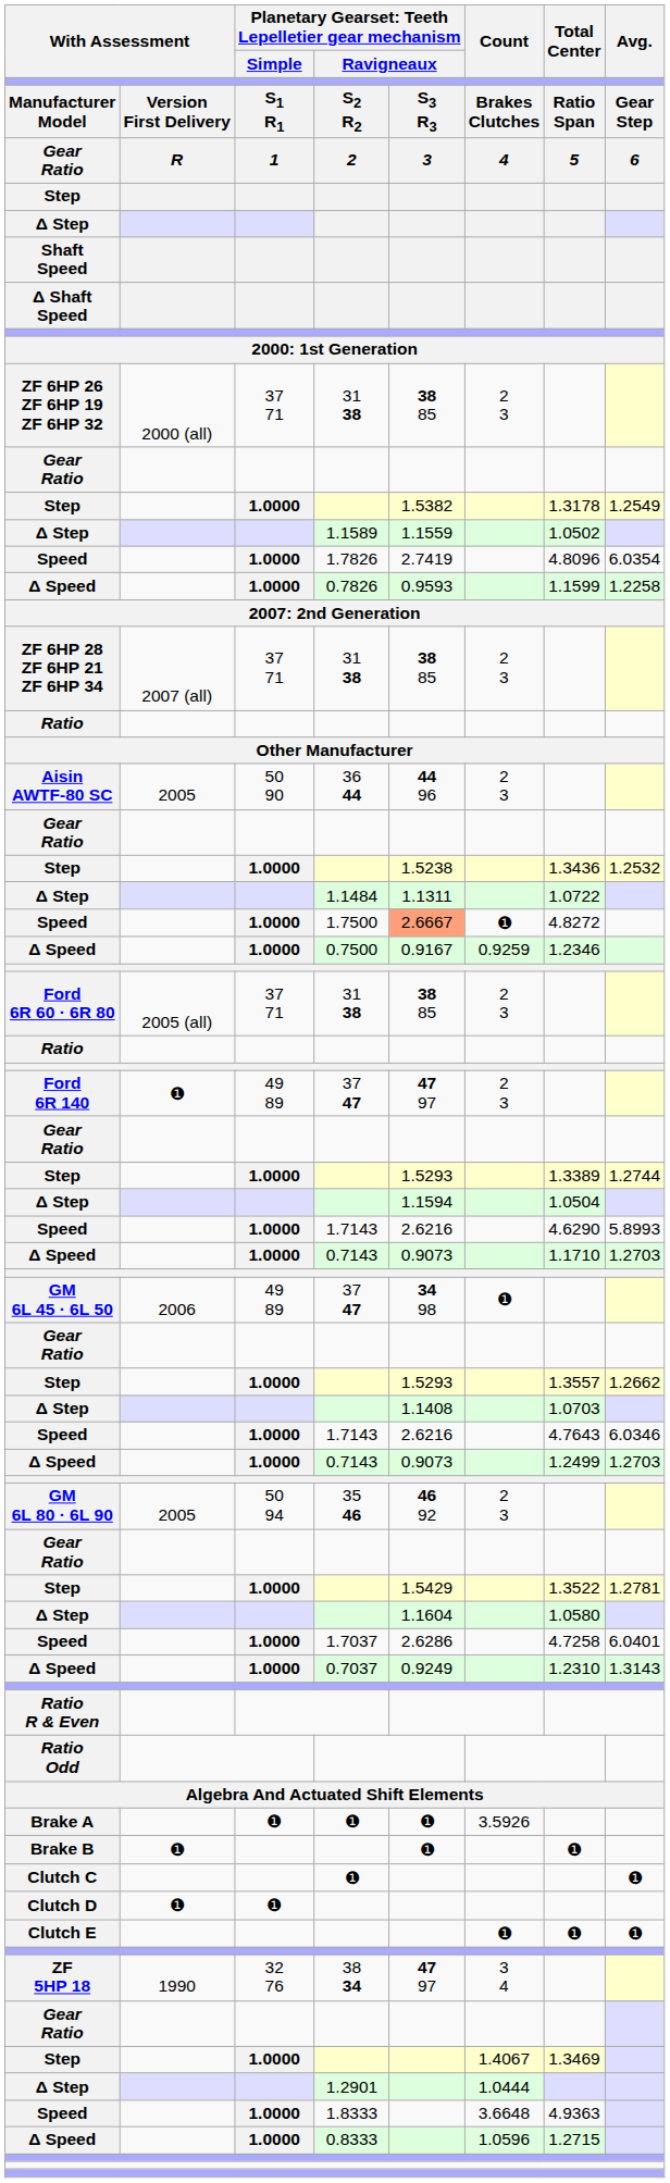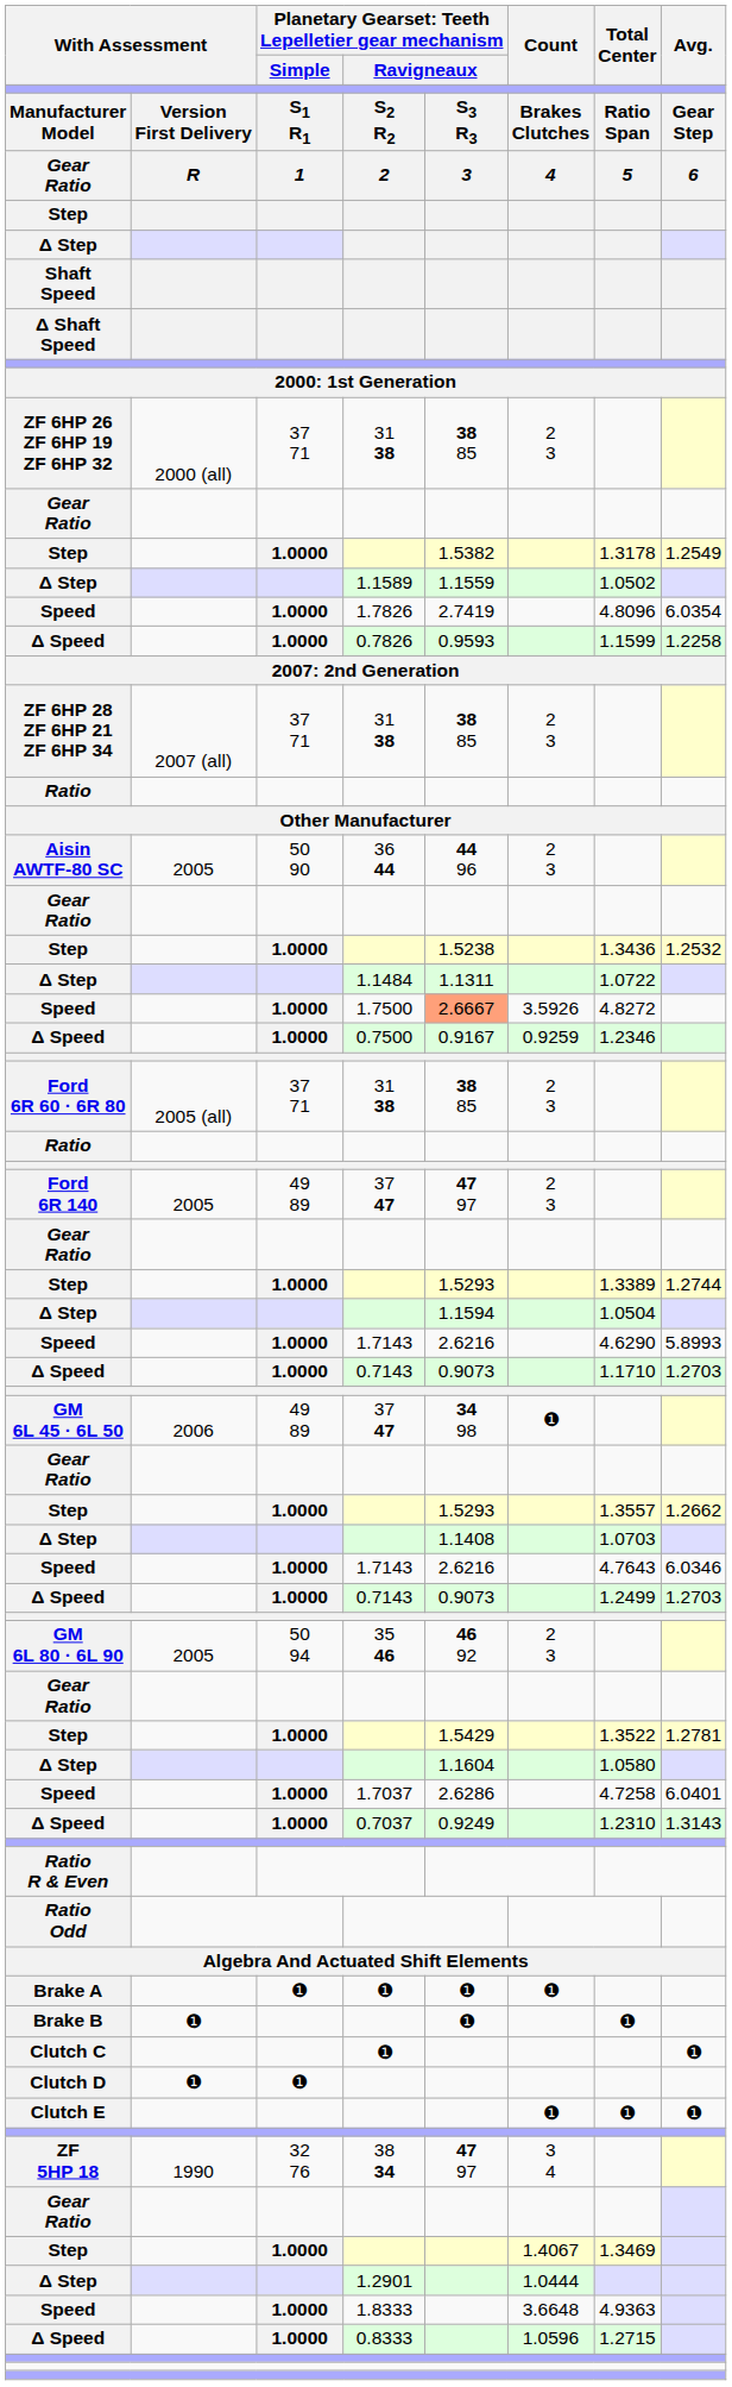Speed / 1.7500 | Count: ❶ -> 3.5926
Ford 6R 140 | column 2: ❶ -> 2005
Brake A | Count: 3.5926 -> ❶
